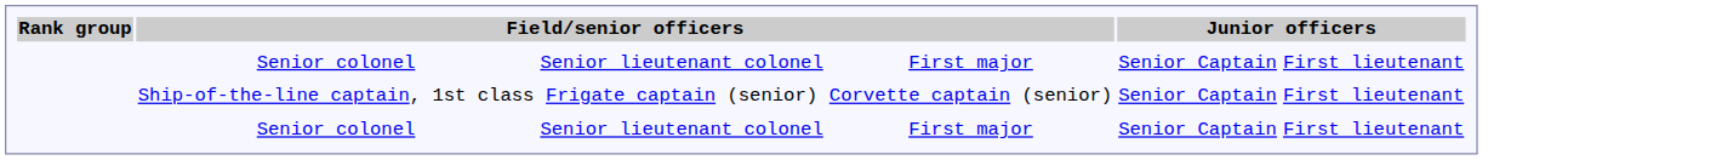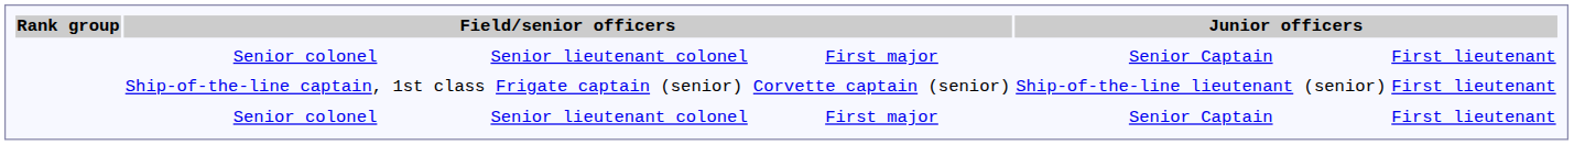Ship-of-the-line captain, 1st class | column 5: Senior Captain -> Ship-of-the-line lieutenant (senior)
